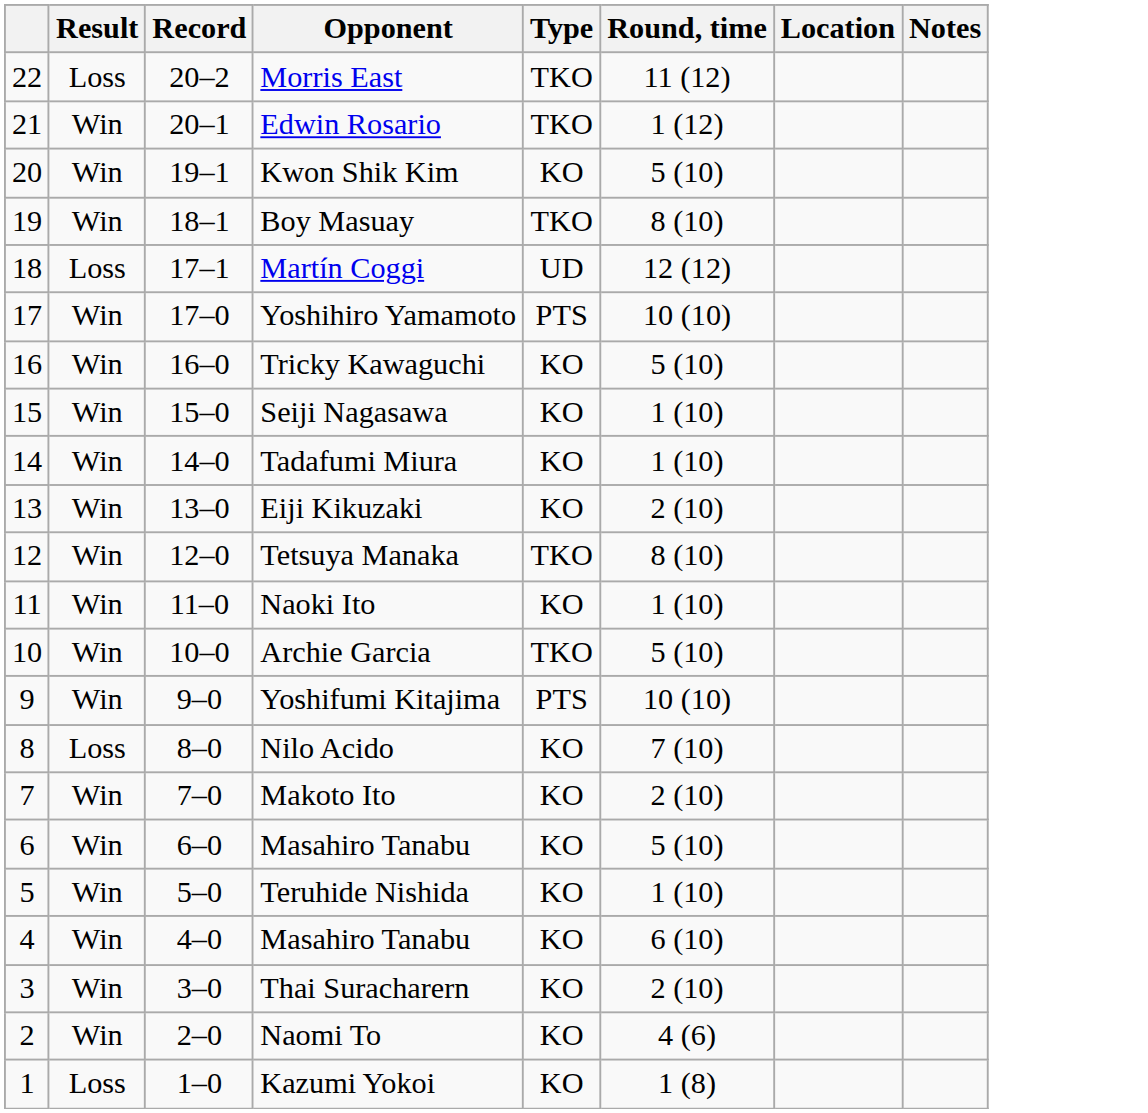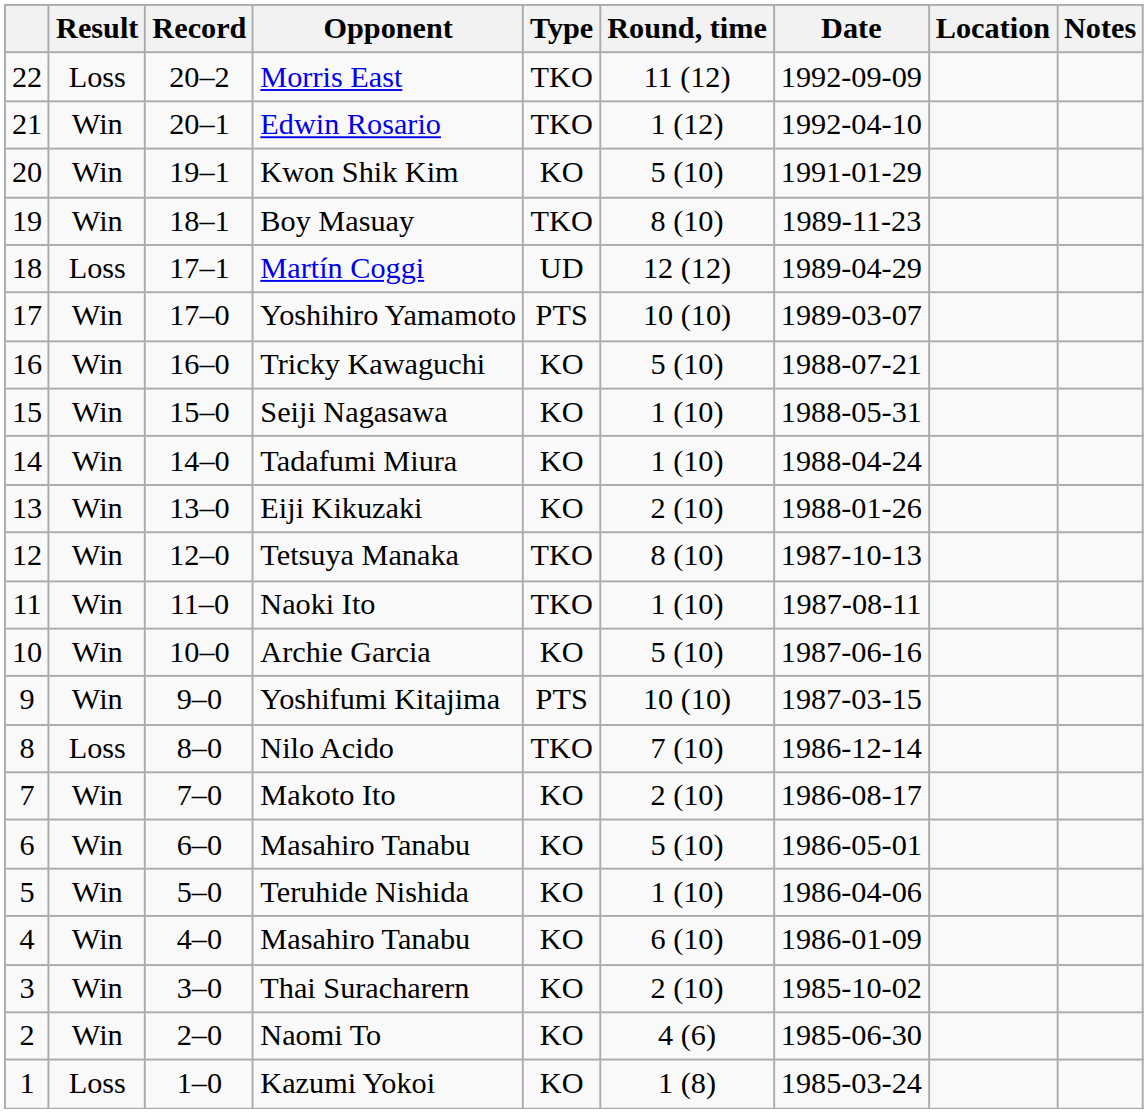+ column: Date | 1992-09-09 | 1992-04-10 | 1991-01-29 | 1989-11-23 | 1989-04-29 | 1989-03-07 | 1988-07-21 | 1988-05-31 | 1988-04-24 | 1988-01-26 | 1987-10-13 | 1987-08-11 | 1987-06-16 | 1987-03-15 | 1986-12-14 | 1986-08-17 | 1986-05-01 | 1986-04-06 | 1986-01-09 | 1985-10-02 | 1985-06-30 | 1985-03-24
Naoki Ito | Type: KO -> TKO
Archie Garcia | Type: TKO -> KO
Nilo Acido | Type: KO -> TKO
